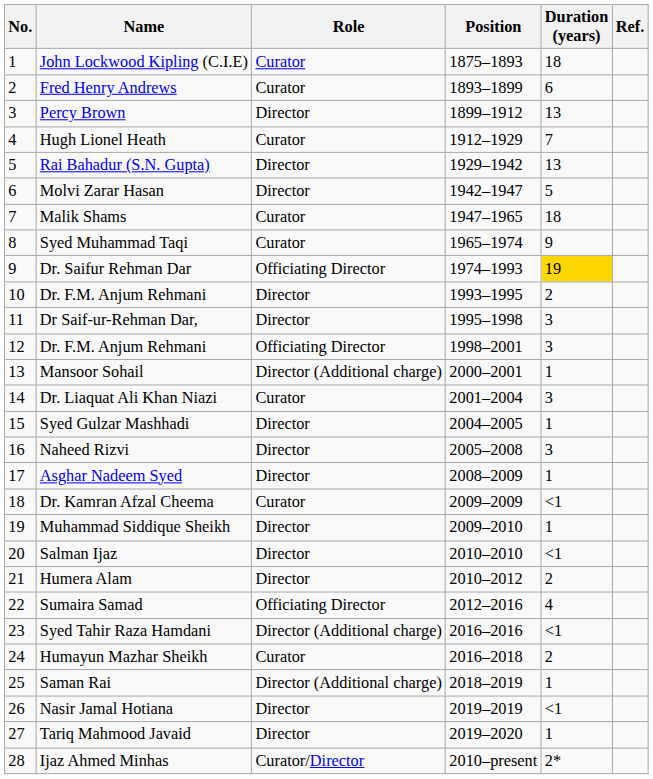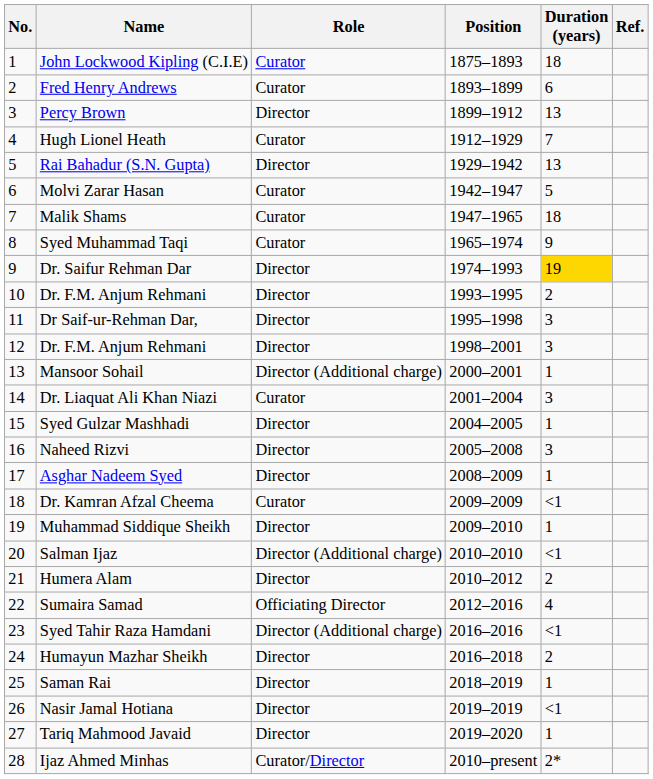Molvi Zarar Hasan | Role: Director -> Curator
Dr. Saifur Rehman Dar | Role: Officiating Director -> Director
12 / Dr. F.M. Anjum Rehmani | Role: Officiating Director -> Director
Salman Ijaz | Role: Director -> Director (Additional charge)
Humayun Mazhar Sheikh | Role: Curator -> Director
Saman Rai | Role: Director (Additional charge) -> Director
